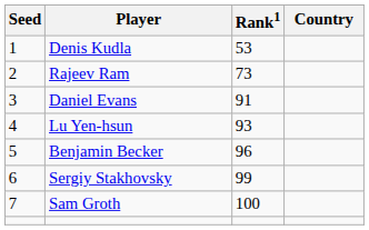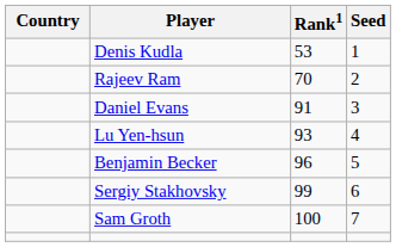columns swapped: Country <-> Seed
Rajeev Ram | Rank1: 73 -> 70
